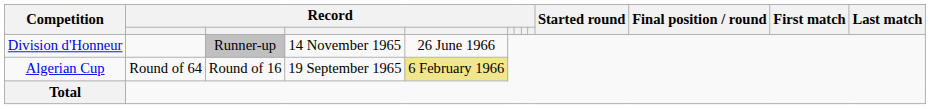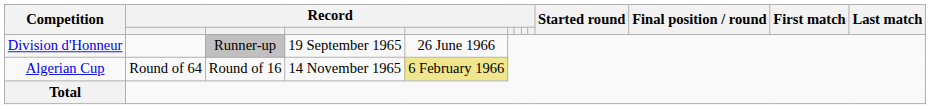Division d'Honneur | column 4: 14 November 1965 -> 19 September 1965
Algerian Cup | column 4: 19 September 1965 -> 14 November 1965
